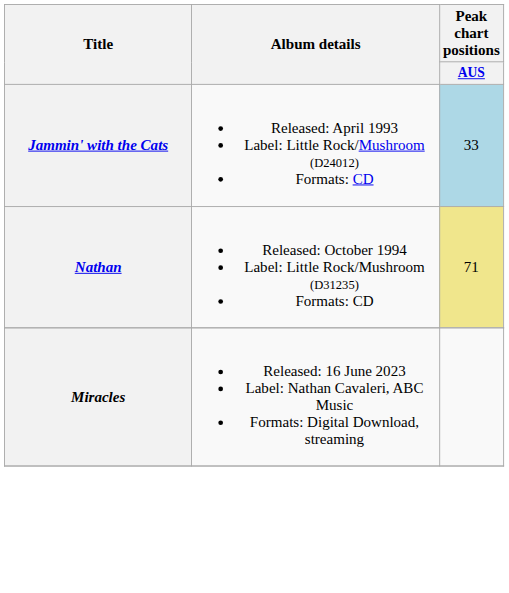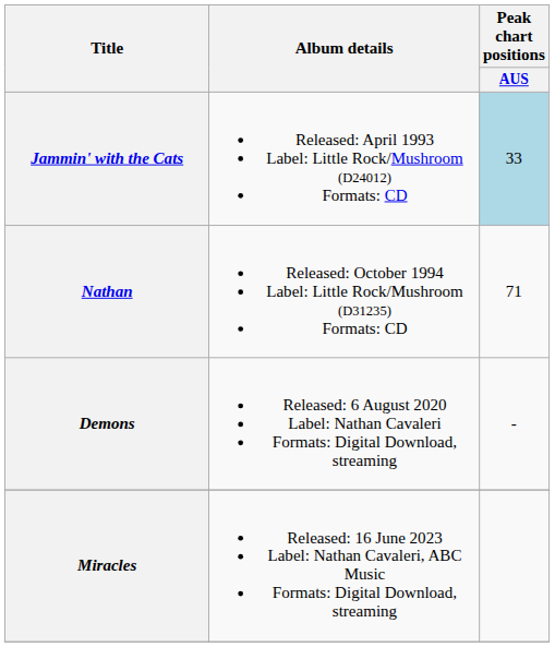Nathan | Peak chart positions / AUS: khaki background -> no background
+ row: Demons | Released: 6 August 2020 Label: Nathan Cavaleri Formats: Digital Download, streaming | -
